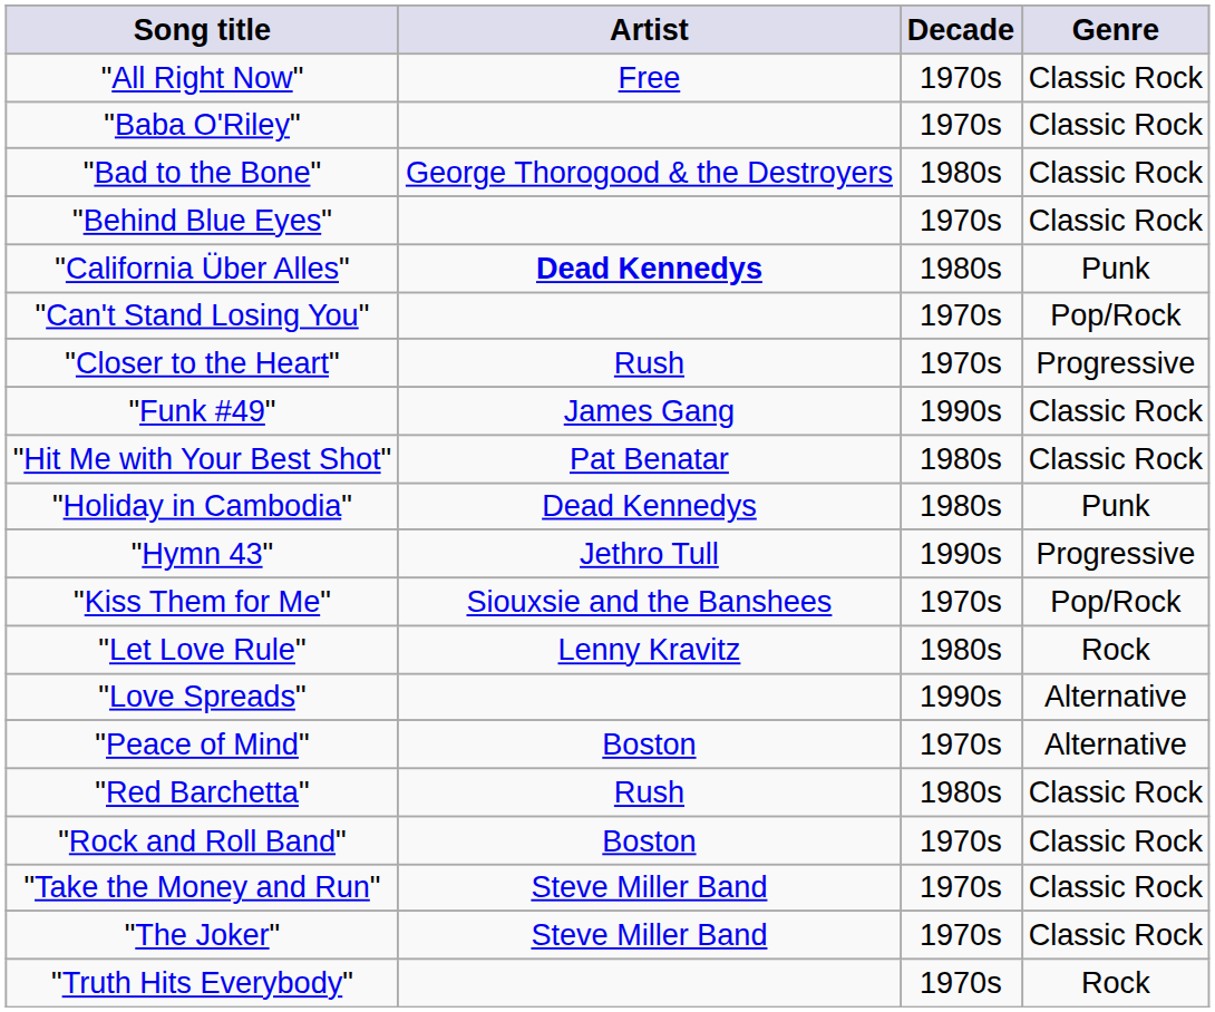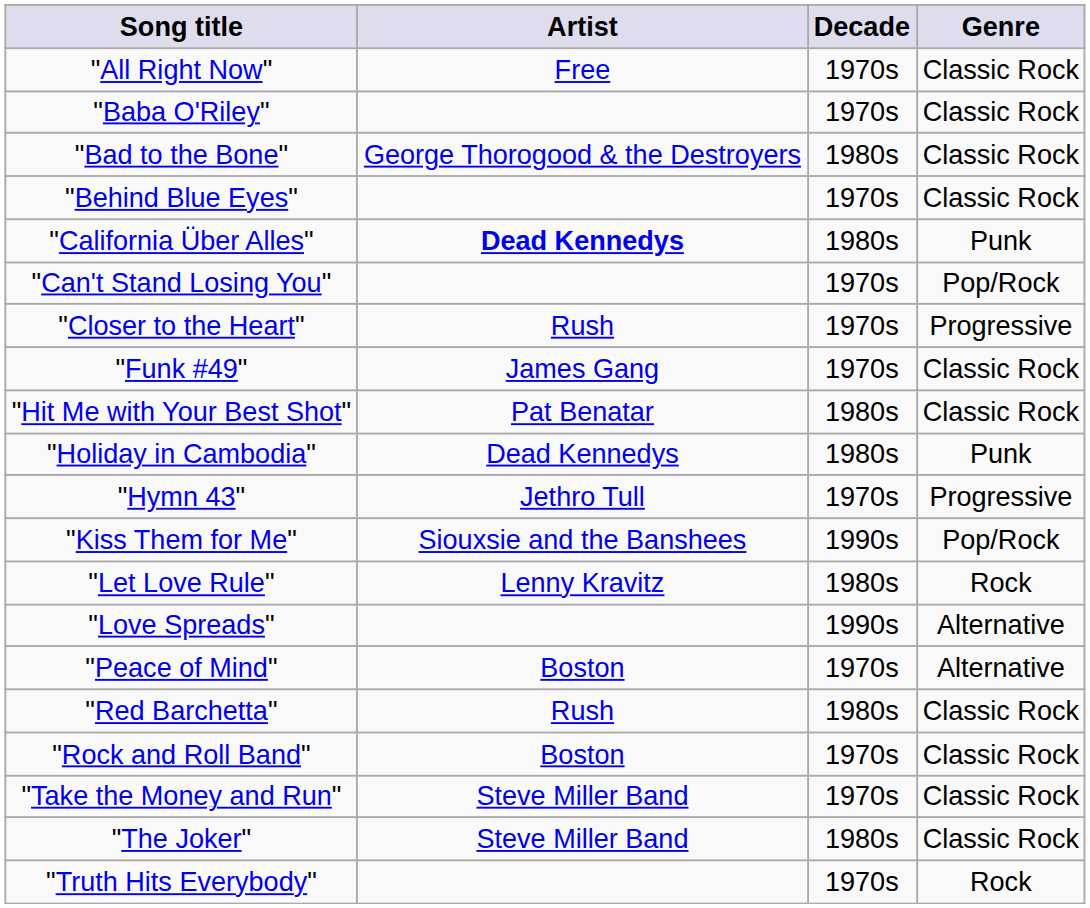"Funk #49" | Decade: 1990s -> 1970s
"Hymn 43" | Decade: 1990s -> 1970s
"Kiss Them for Me" | Decade: 1970s -> 1990s
"The Joker" | Decade: 1970s -> 1980s
